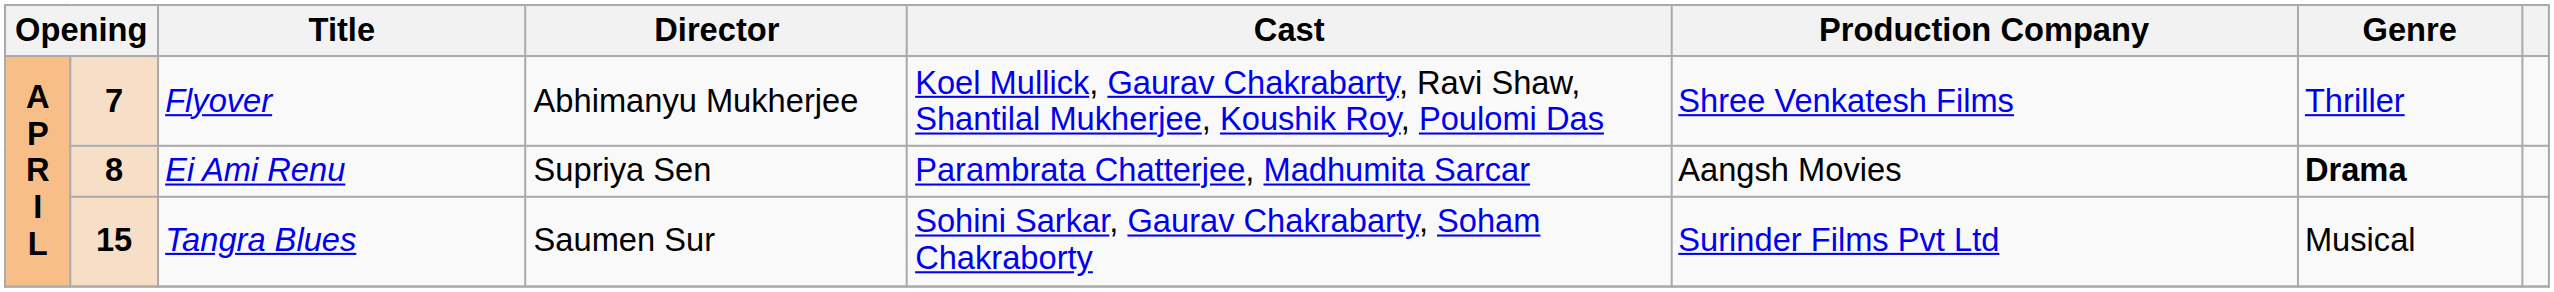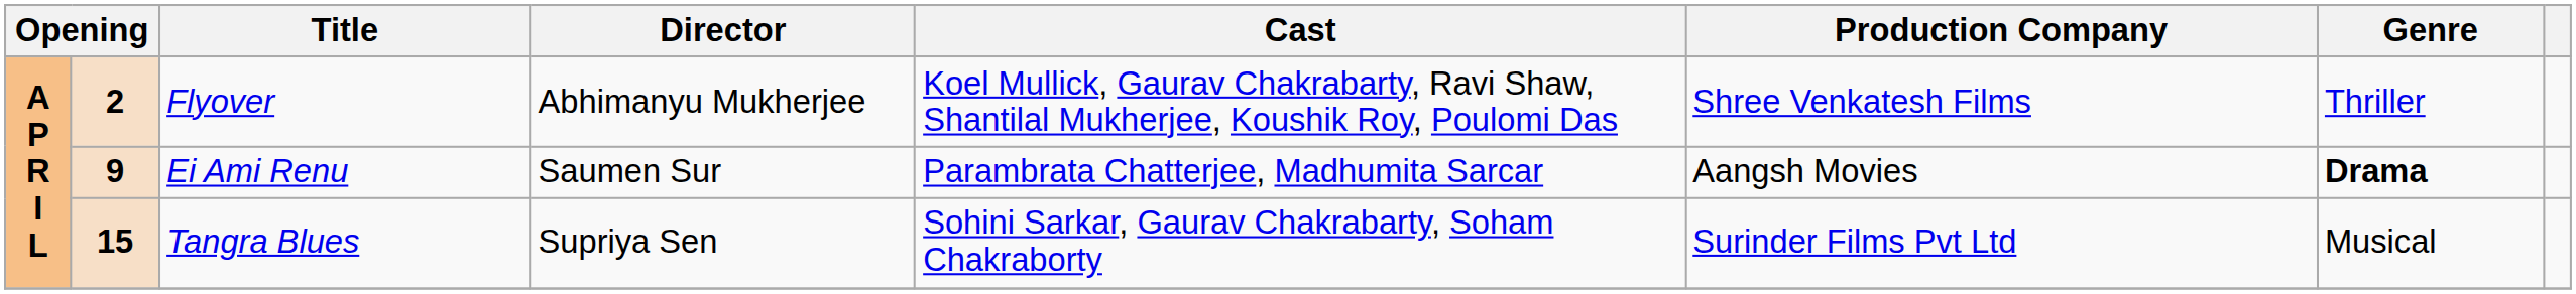Flyover | column 2: 7 -> 2
Ei Ami Renu | column 2: 8 -> 9
Ei Ami Renu | Director: Supriya Sen -> Saumen Sur
Tangra Blues | Director: Saumen Sur -> Supriya Sen
